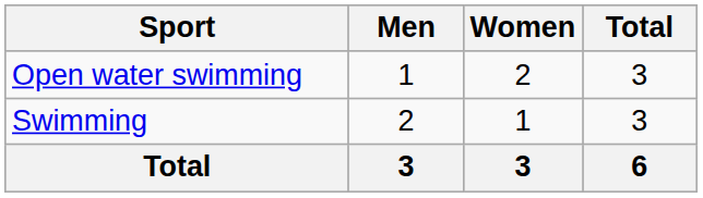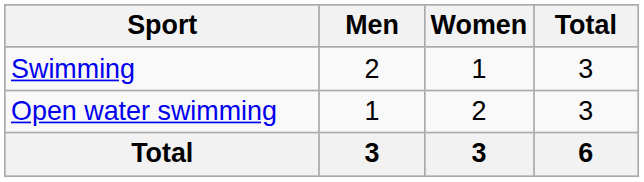rows swapped: Open water swimming <-> Swimming
